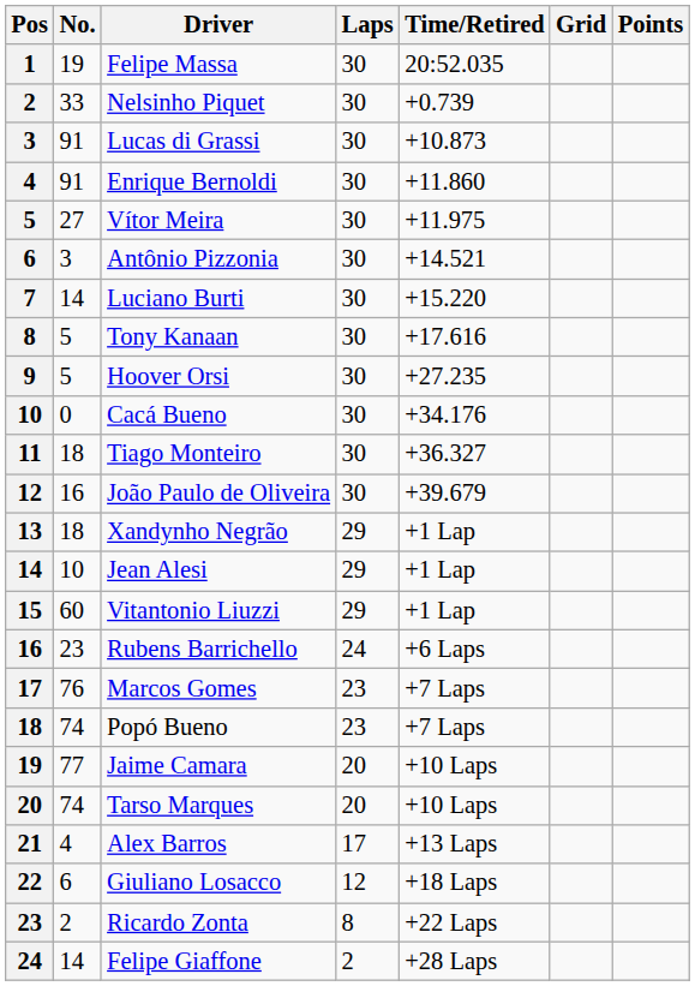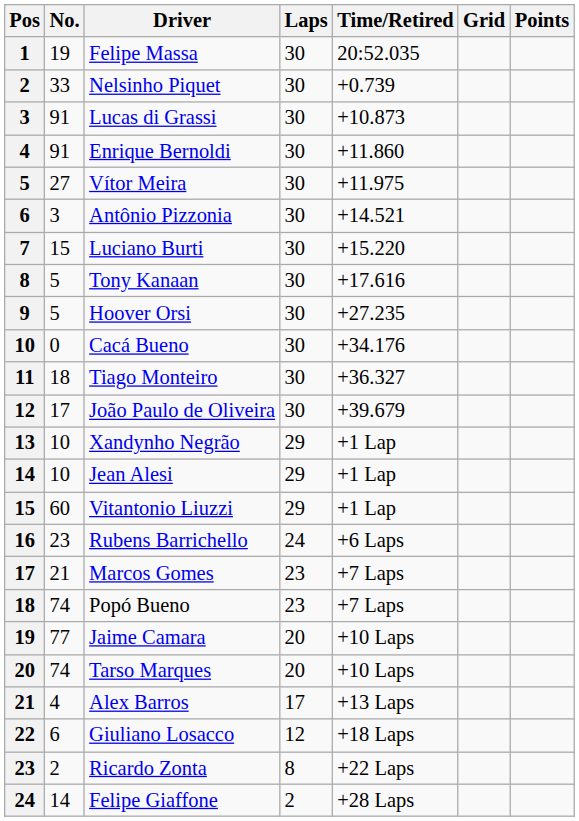Luciano Burti | No.: 14 -> 15
João Paulo de Oliveira | No.: 16 -> 17
Xandynho Negrão | No.: 18 -> 10
Marcos Gomes | No.: 76 -> 21
